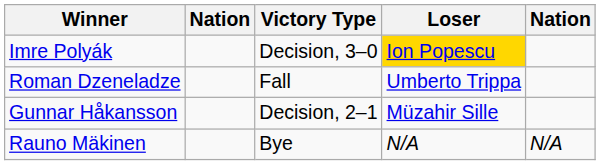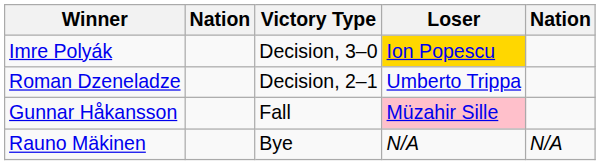Roman Dzeneladze | Victory Type: Fall -> Decision, 2–1
Gunnar Håkansson | Victory Type: Decision, 2–1 -> Fall
Gunnar Håkansson | Loser: no background -> pink background
